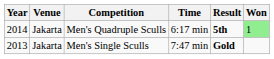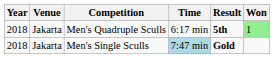Men's Quadruple Sculls | Year: 2014 -> 2018
Men's Single Sculls | Year: 2013 -> 2018
Men's Single Sculls | Time: no background -> lightblue background
